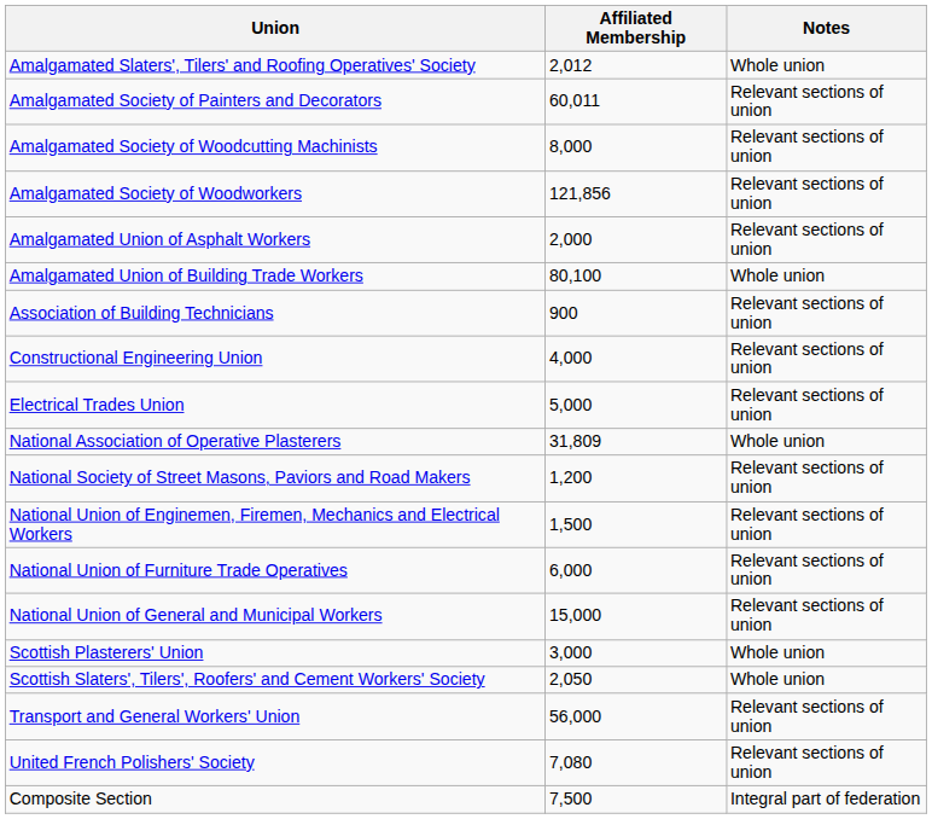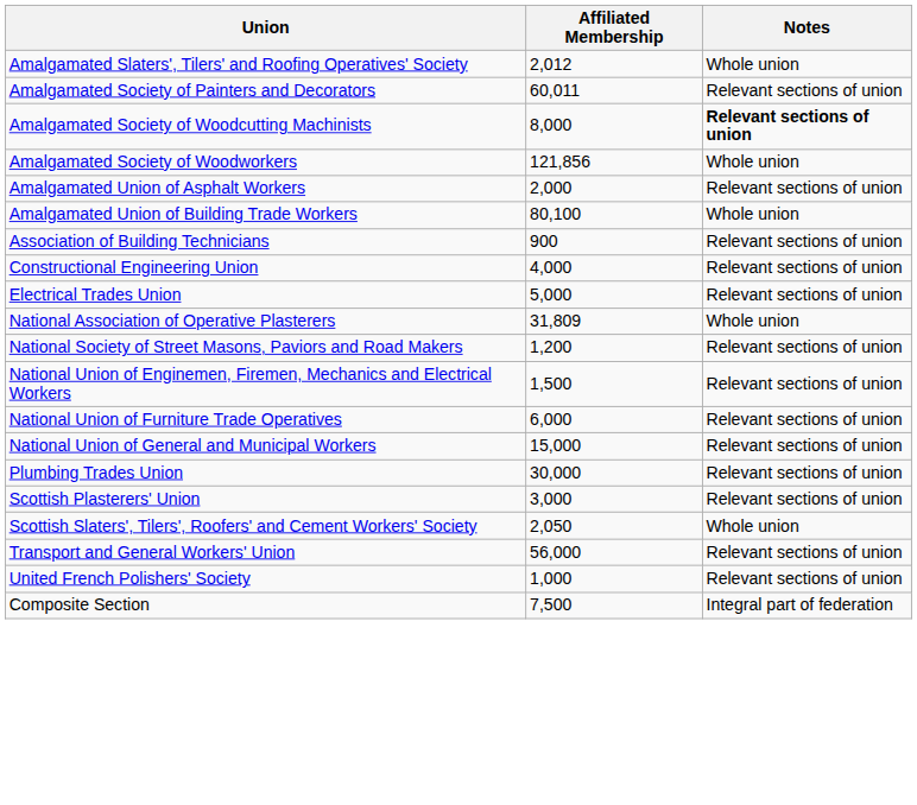Amalgamated Society of Woodcutting Machinists | Notes: normal -> bold
Amalgamated Society of Woodworkers | Notes: Relevant sections of union -> Whole union
+ row: Plumbing Trades Union | 30,000 | Relevant sections of union
Scottish Plasterers' Union | Notes: Whole union -> Relevant sections of union
United French Polishers' Society | Affiliated Membership: 7,080 -> 1,000
